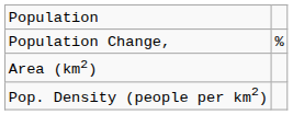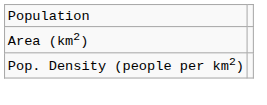- row: Population Change, | %
